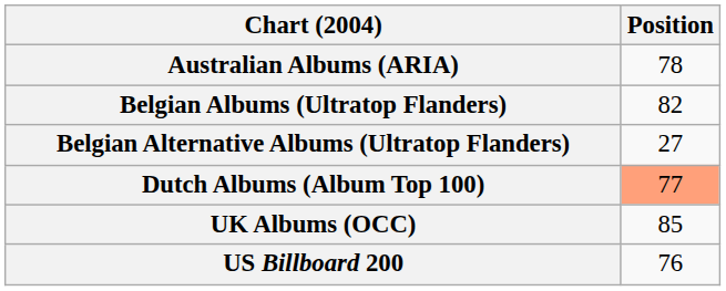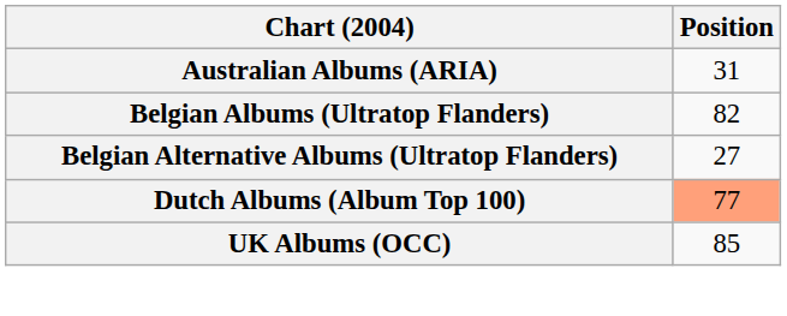Australian Albums (ARIA) | Position: 78 -> 31
- row: US Billboard 200 | 76
